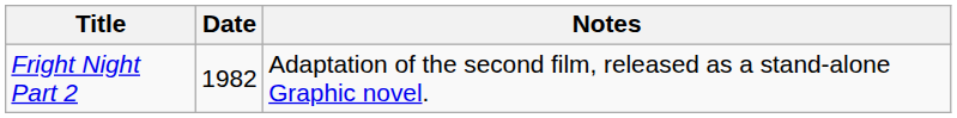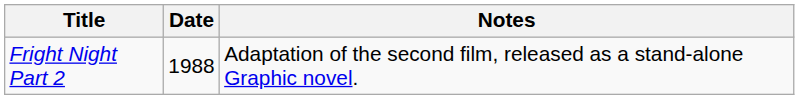Fright Night Part 2 | Date: 1982 -> 1988
